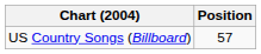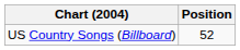US Country Songs (Billboard) | Position: 57 -> 52
